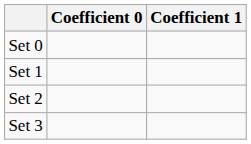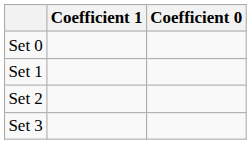columns swapped: Coefficient 0 <-> Coefficient 1
